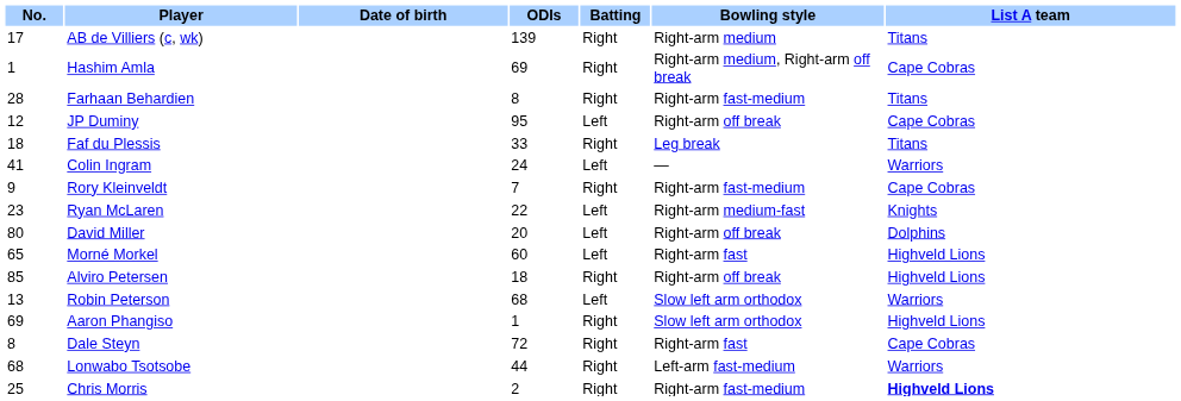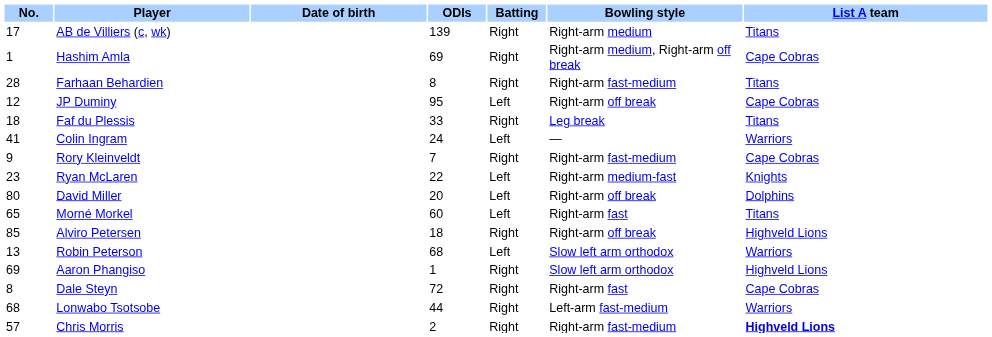Morné Morkel | List A team: Highveld Lions -> Titans
Chris Morris | No.: 25 -> 57
